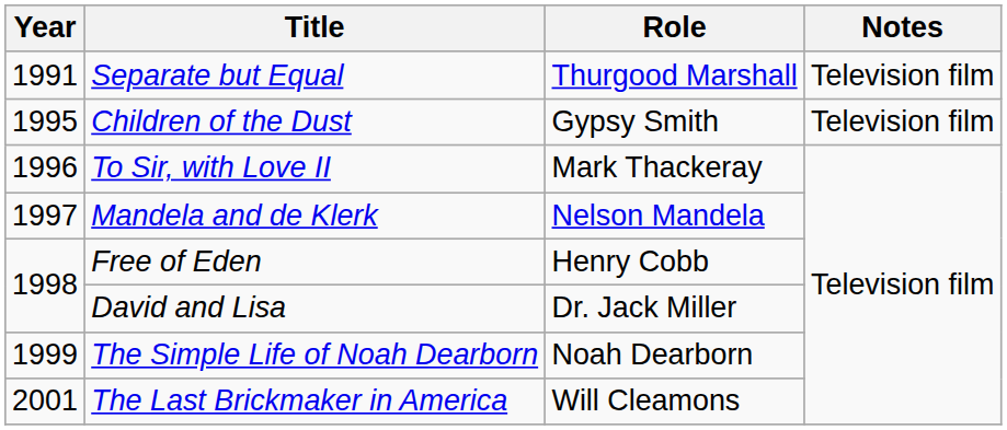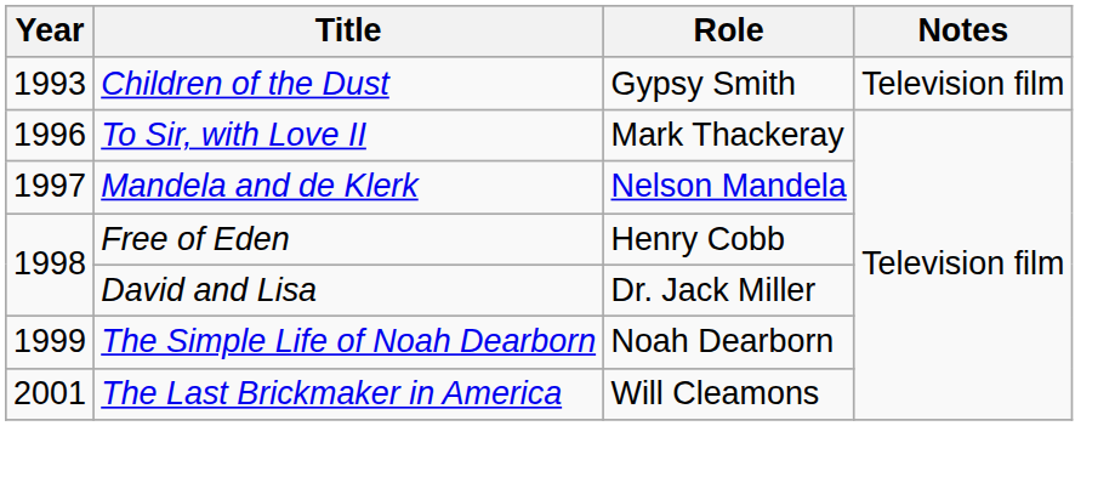- row: 1991 | Separate but Equal | Thurgood Marshall | Television film
Children of the Dust | Year: 1995 -> 1993
